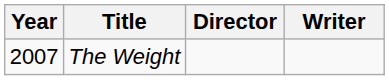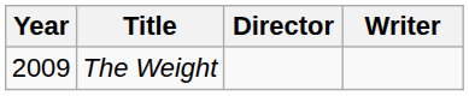The Weight | Year: 2007 -> 2009
